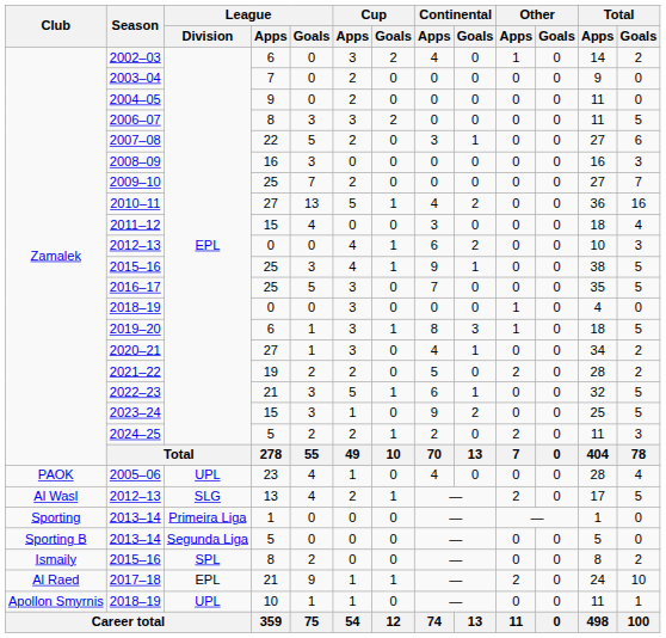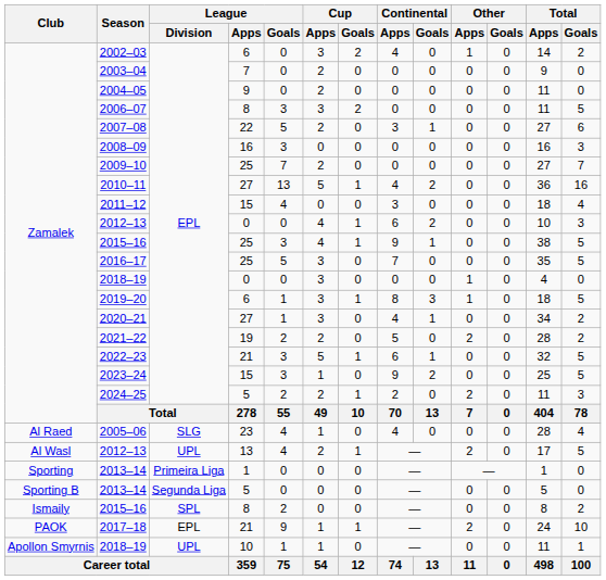2005–06 | Club: PAOK -> Al Raed
2005–06 | League / Division: UPL -> SLG
2012–13 / 13 | League / Division: SLG -> UPL
2017–18 | Club: Al Raed -> PAOK
